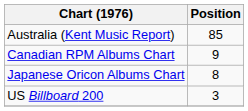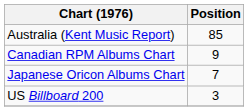Japanese Oricon Albums Chart | Position: 8 -> 7
